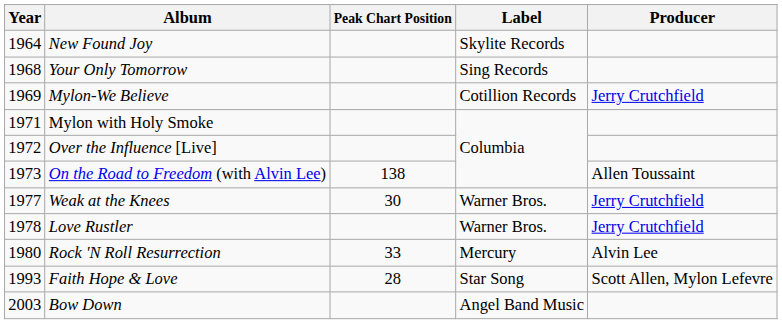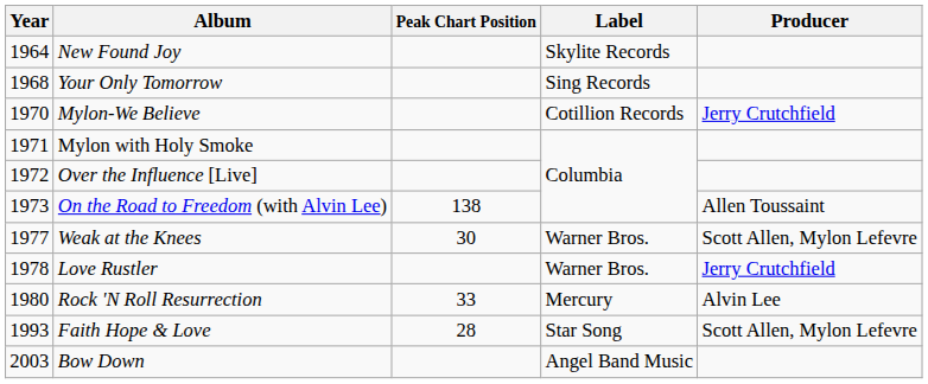Mylon-We Believe | Year: 1969 -> 1970
Weak at the Knees | Producer: Jerry Crutchfield -> Scott Allen, Mylon Lefevre
